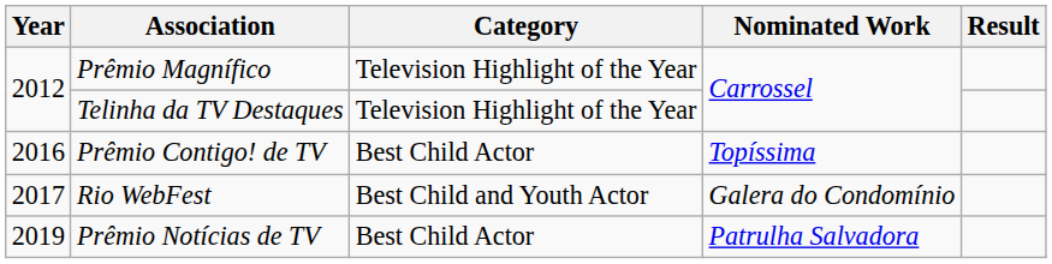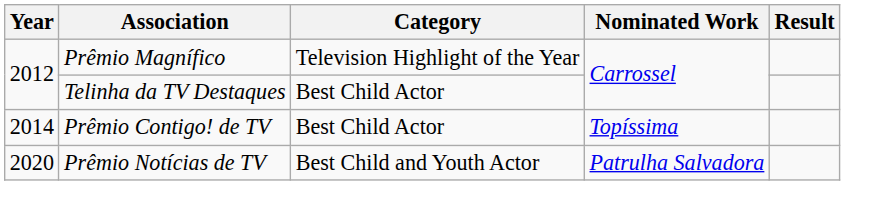Telinha da TV Destaques | Category: Television Highlight of the Year -> Best Child Actor
Prêmio Contigo! de TV | Year: 2016 -> 2014
- row: 2017 | Rio WebFest | Best Child and Youth Actor | Galera do Condomínio
Prêmio Notícias de TV | Year: 2019 -> 2020
Prêmio Notícias de TV | Category: Best Child Actor -> Best Child and Youth Actor
